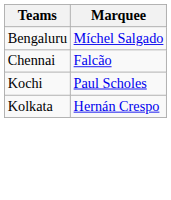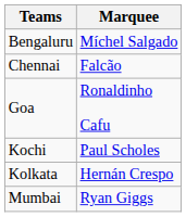+ row: Goa | Ronaldinho Cafu
+ row: Mumbai | Ryan Giggs
